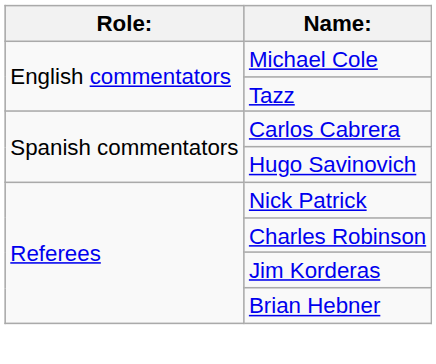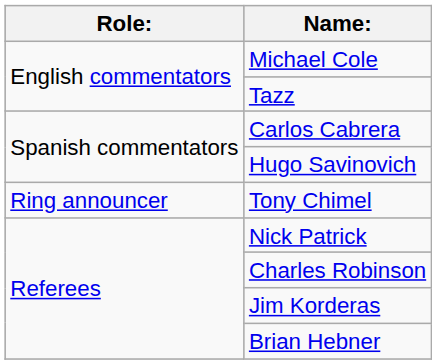+ row: Ring announcer | Tony Chimel
